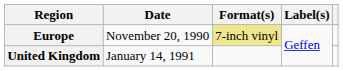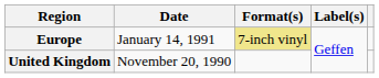Europe | Date: November 20, 1990 -> January 14, 1991
United Kingdom | Date: January 14, 1991 -> November 20, 1990
